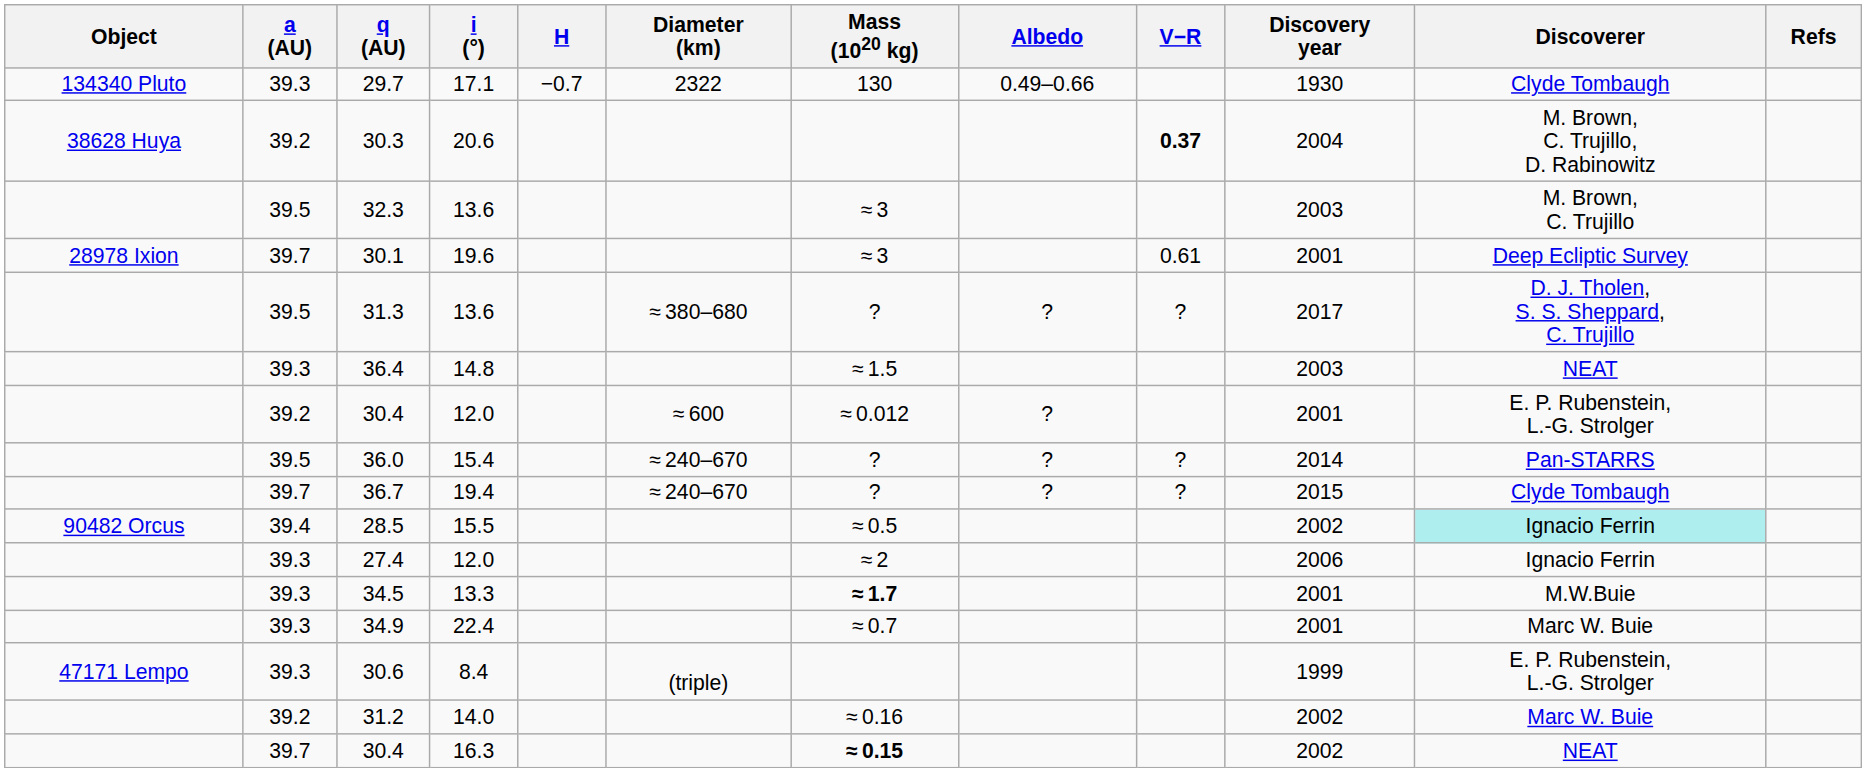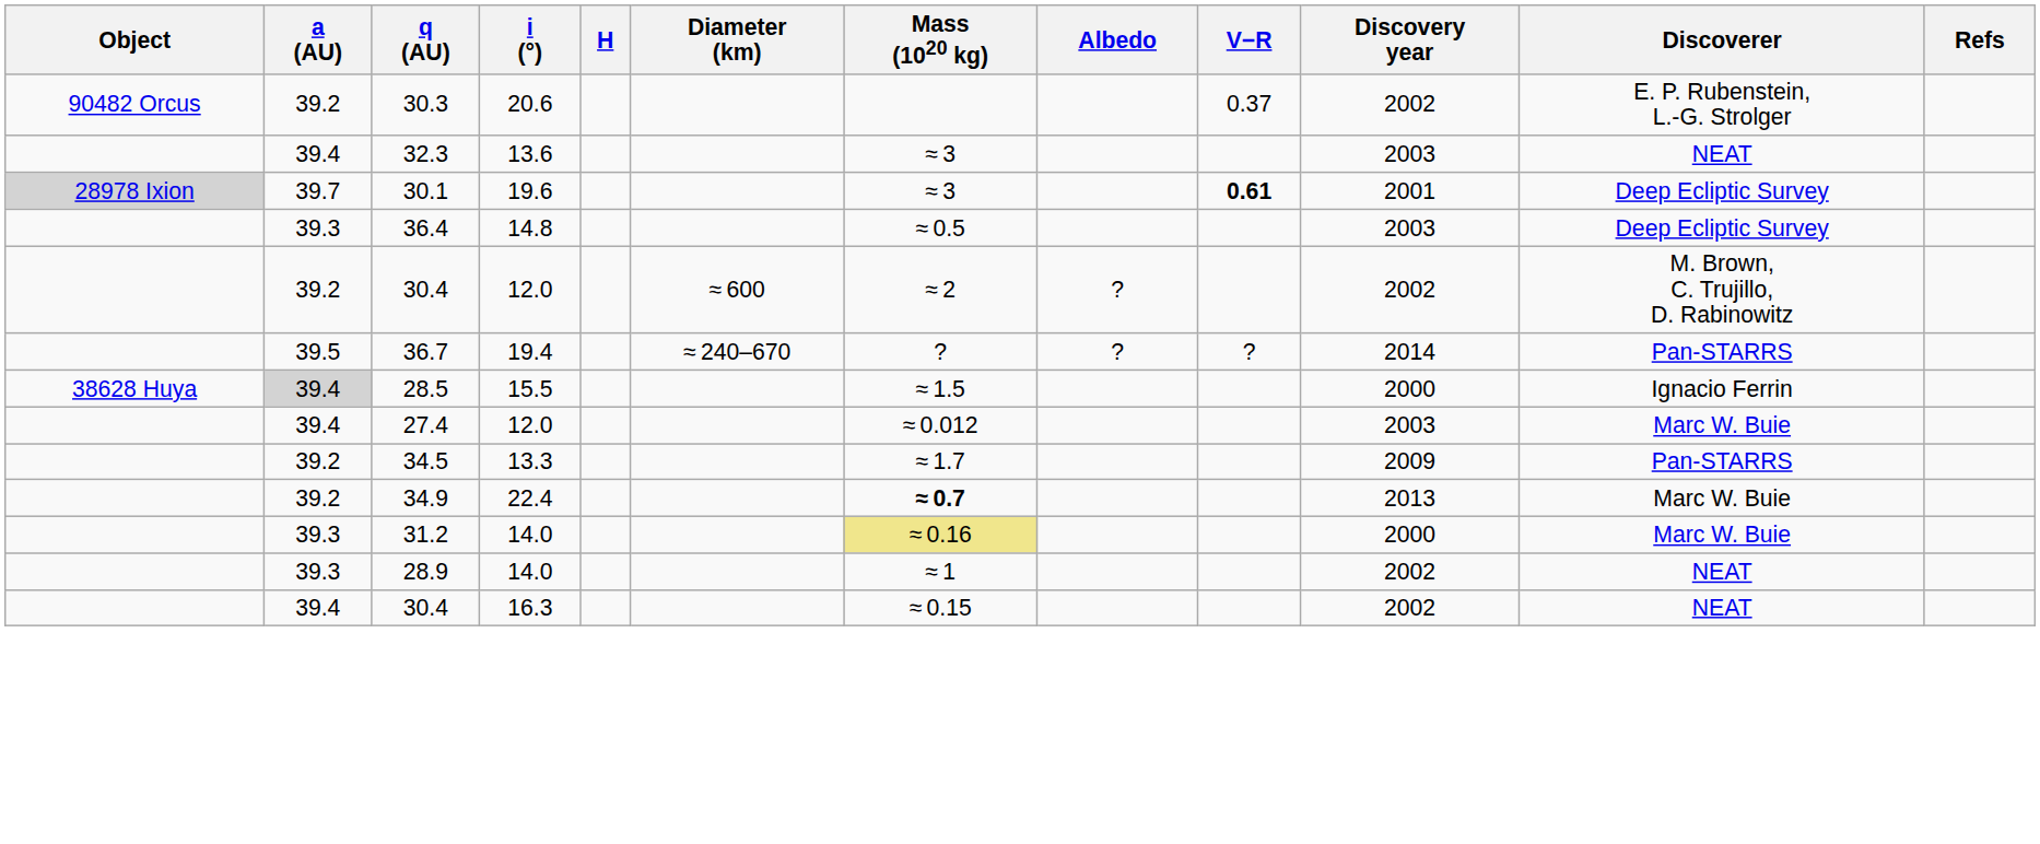- row: 134340 Pluto | 39.3 | 29.7 | 17.1 | −0.7 | 2322 | 130 | 0.49–0.66 | 1930 | Clyde Tombaugh
30.3 | Object: 38628 Huya -> 90482 Orcus
30.3 | V−R: bold -> normal
30.3 | Discovery year: 2004 -> 2002
30.3 | Discoverer: M. Brown, C. Trujillo, D. Rabinowitz -> E. P. Rubenstein, L.-G. Strolger
32.3 | a (AU): 39.5 -> 39.4
32.3 | Discoverer: M. Brown, C. Trujillo -> NEAT
30.1 | Object: no background -> lightgrey background
30.1 | V−R: normal -> bold
- row: 39.5 | 31.3 | 13.6 | ≈ 380–680 | ? | ? | ? | 2017 | D. J. Tholen, S. S. Sheppard, C. Trujillo
36.4 | Mass (1020 kg): ≈ 1.5 -> ≈ 0.5
36.4 | Discoverer: NEAT -> Deep Ecliptic Survey
30.4 / 12.0 | Mass (1020 kg): ≈ 0.012 -> ≈ 2
30.4 / 12.0 | Discovery year: 2001 -> 2002
30.4 / 12.0 | Discoverer: E. P. Rubenstein, L.-G. Strolger -> M. Brown, C. Trujillo, D. Rabinowitz
- row: 39.5 | 36.0 | 15.4 | ≈ 240–670 | ? | ? | ? | 2014 | Pan-STARRS
36.7 | a (AU): 39.7 -> 39.5
36.7 | Discovery year: 2015 -> 2014
36.7 | Discoverer: Clyde Tombaugh -> Pan-STARRS
28.5 | Object: 90482 Orcus -> 38628 Huya
28.5 | a (AU): no background -> lightgrey background
28.5 | Mass (1020 kg): ≈ 0.5 -> ≈ 1.5
28.5 | Discovery year: 2002 -> 2000
28.5 | Discoverer: paleturquoise background -> no background
27.4 | a (AU): 39.3 -> 39.4
27.4 | Mass (1020 kg): ≈ 2 -> ≈ 0.012
27.4 | Discovery year: 2006 -> 2003
27.4 | Discoverer: Ignacio Ferrin -> Marc W. Buie
34.5 | a (AU): 39.3 -> 39.2
34.5 | Mass (1020 kg): bold -> normal
34.5 | Discovery year: 2001 -> 2009
34.5 | Discoverer: M.W.Buie -> Pan-STARRS
34.9 | a (AU): 39.3 -> 39.2
34.9 | Mass (1020 kg): normal -> bold
34.9 | Discovery year: 2001 -> 2013
- row: 47171 Lempo | 39.3 | 30.6 | 8.4 | (triple) | 1999 | E. P. Rubenstein, L.-G. Strolger
31.2 | a (AU): 39.2 -> 39.3
31.2 | Mass (1020 kg): no background -> khaki background
31.2 | Discovery year: 2002 -> 2000
+ row: 39.3 | 28.9 | 14.0 | ≈ 1 | 2002 | NEAT
30.4 / 16.3 | a (AU): 39.7 -> 39.4
30.4 / 16.3 | Mass (1020 kg): bold -> normal
